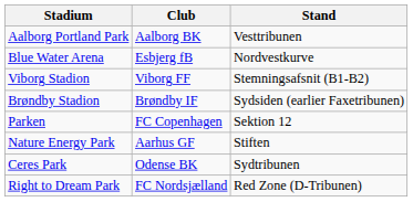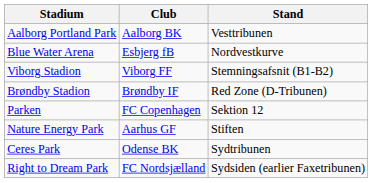Brøndby Stadion | Stand: Sydsiden (earlier Faxetribunen) -> Red Zone (D-Tribunen)
Right to Dream Park | Stand: Red Zone (D-Tribunen) -> Sydsiden (earlier Faxetribunen)
